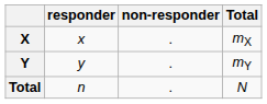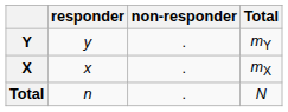rows swapped: mX <-> mY
